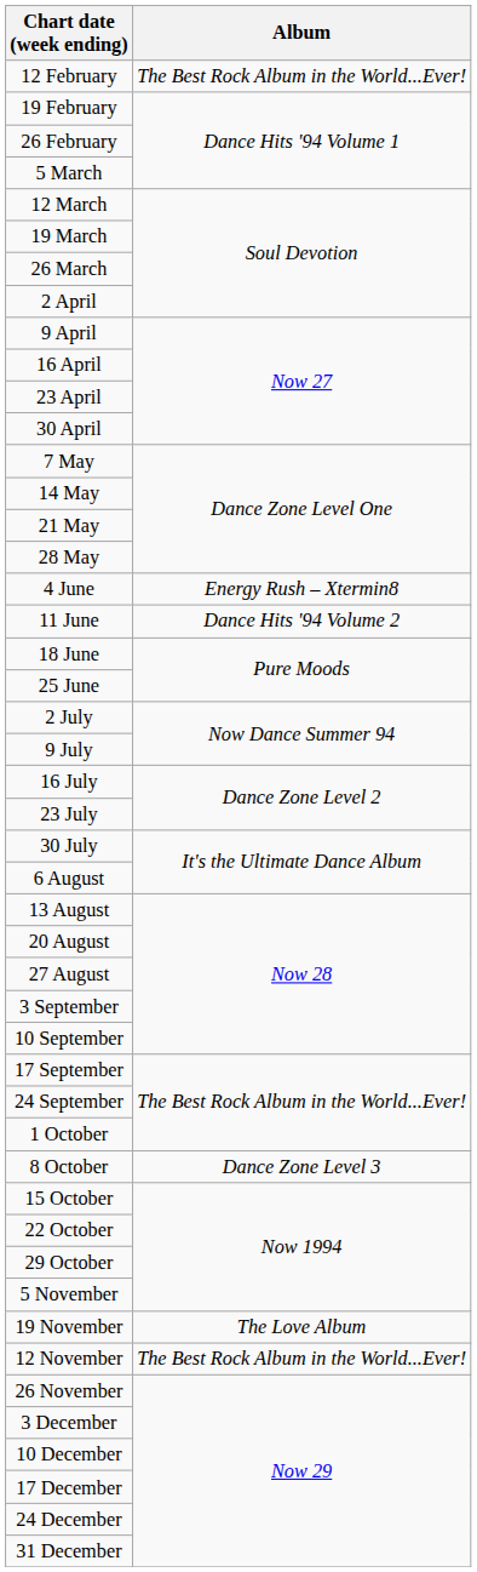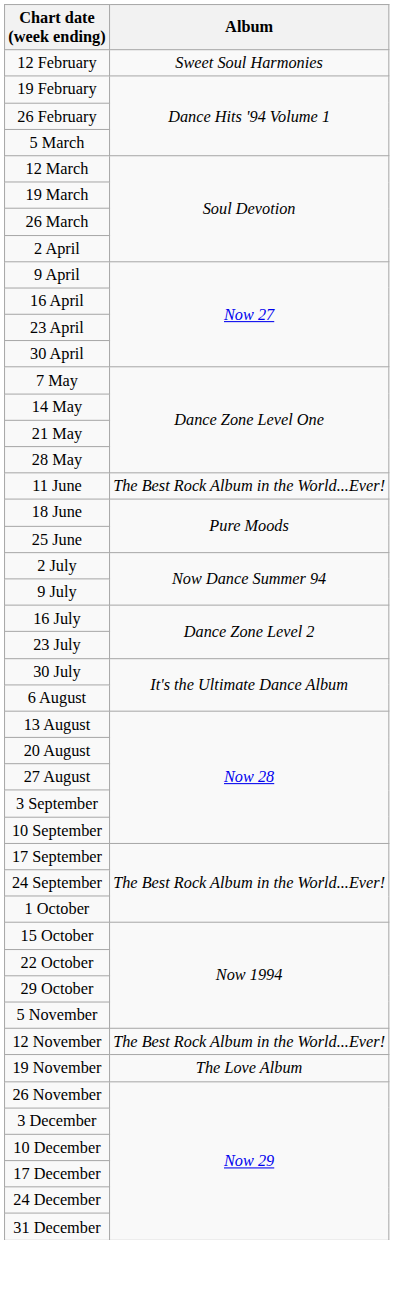12 February | Album: The Best Rock Album in the World...Ever! -> Sweet Soul Harmonies
- row: 4 June | Energy Rush – Xtermin8
11 June | Album: Dance Hits '94 Volume 2 -> The Best Rock Album in the World...Ever!
- row: 8 October | Dance Zone Level 3
rows swapped: 12 November <-> 19 November
